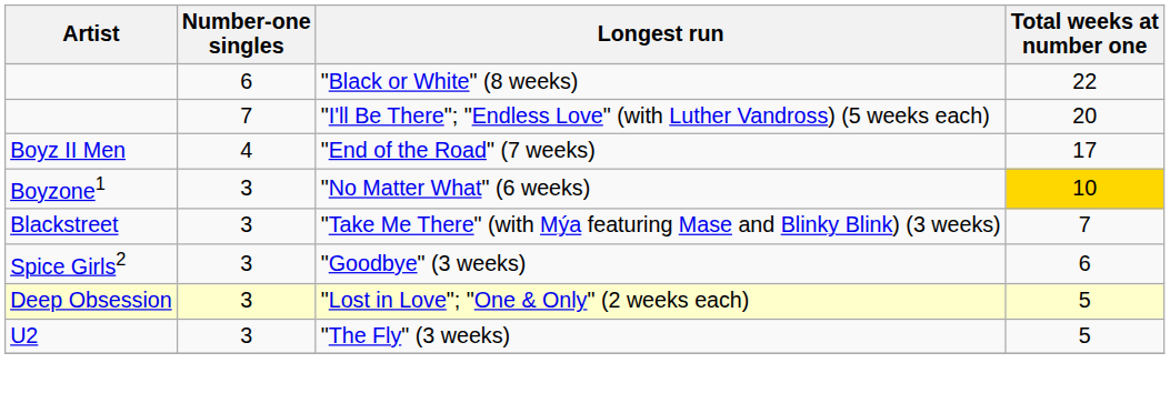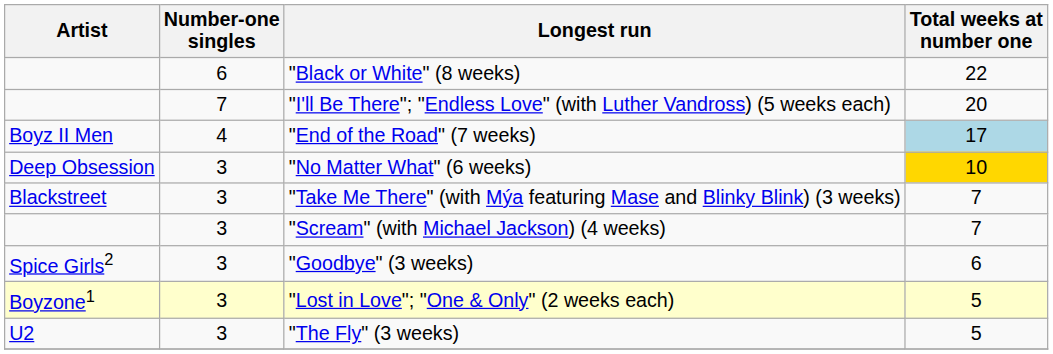"End of the Road" (7 weeks) | Total weeks at number one: no background -> lightblue background
"No Matter What" (6 weeks) | Artist: Boyzone1 -> Deep Obsession
+ row: 3 | "Scream" (with Michael Jackson) (4 weeks) | 7
"Lost in Love"; "One & Only" (2 weeks each) | Artist: Deep Obsession -> Boyzone1
